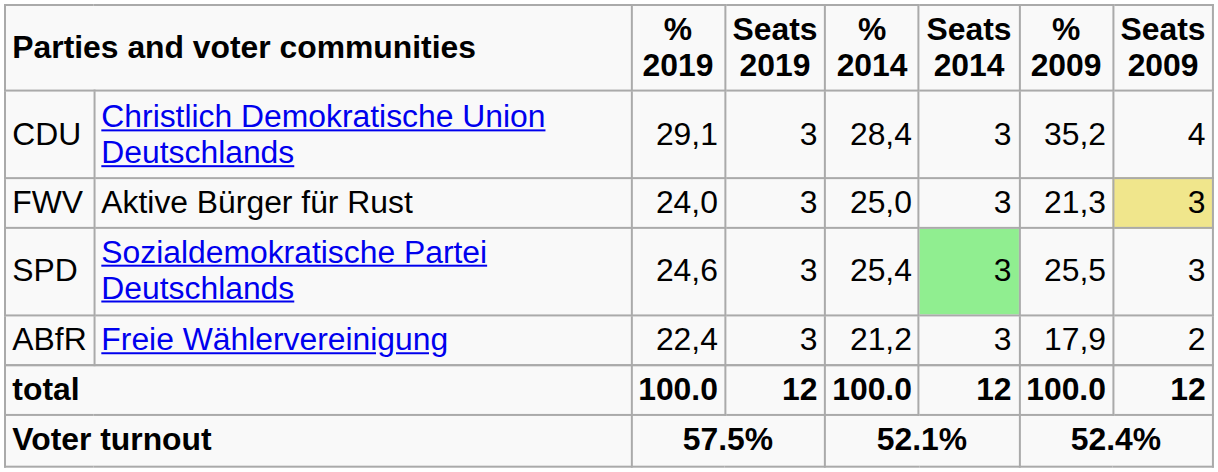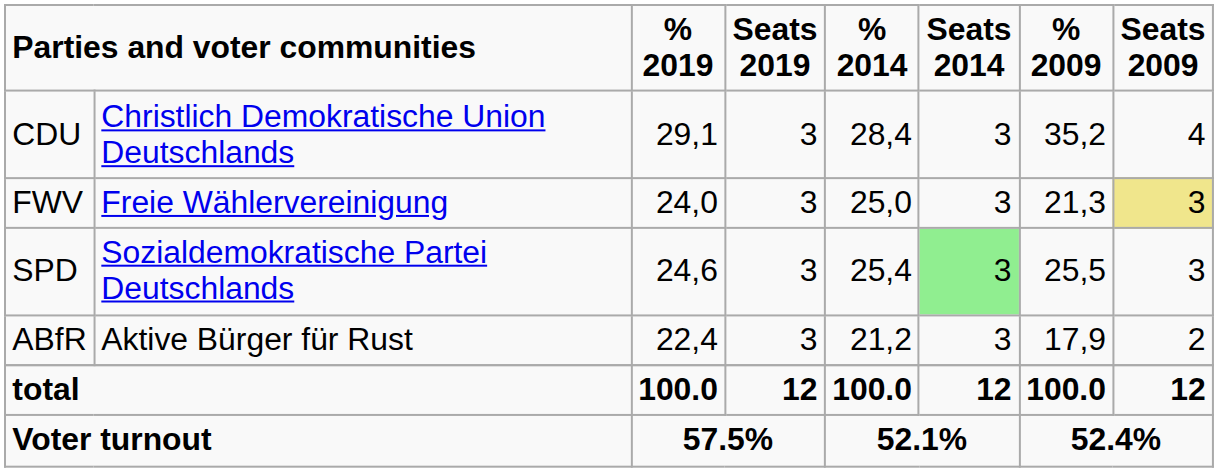FWV | column 2: Aktive Bürger für Rust -> Freie Wählervereinigung
ABfR | column 2: Freie Wählervereinigung -> Aktive Bürger für Rust
